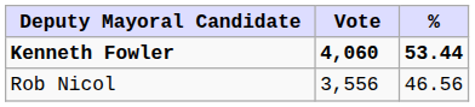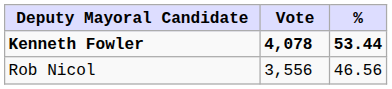Kenneth Fowler | Vote: 4,060 -> 4,078
